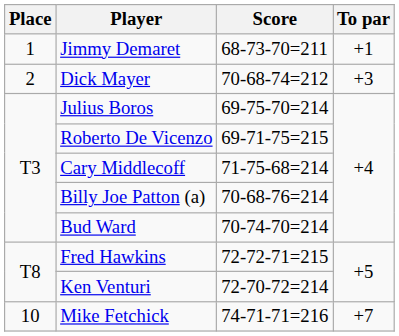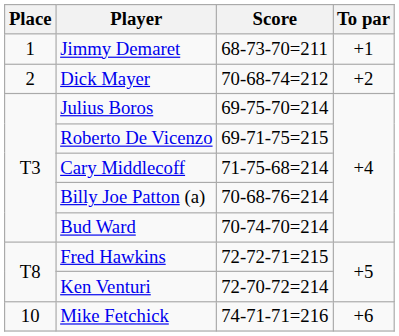Dick Mayer | To par: +3 -> +2
Mike Fetchick | To par: +7 -> +6
